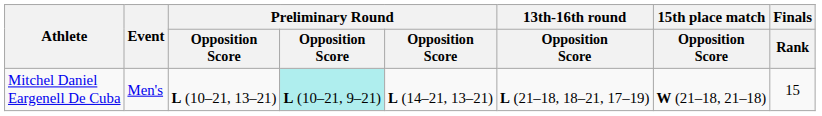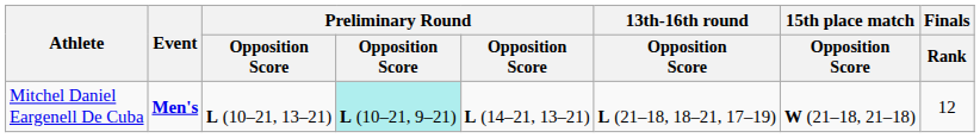Mitchel Daniel Eargenell De Cuba | Event: normal -> bold
Mitchel Daniel Eargenell De Cuba | Finals / Rank: 15 -> 12
